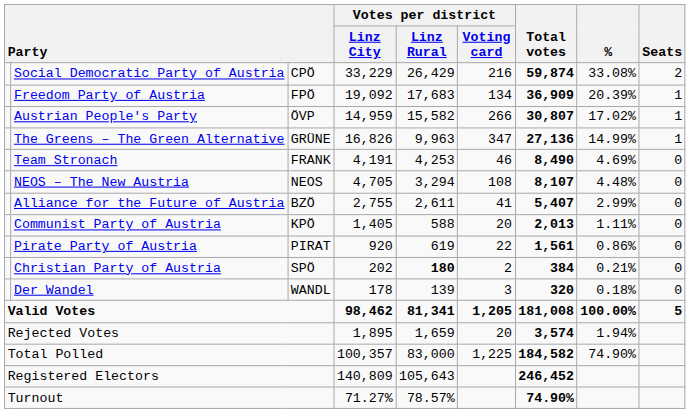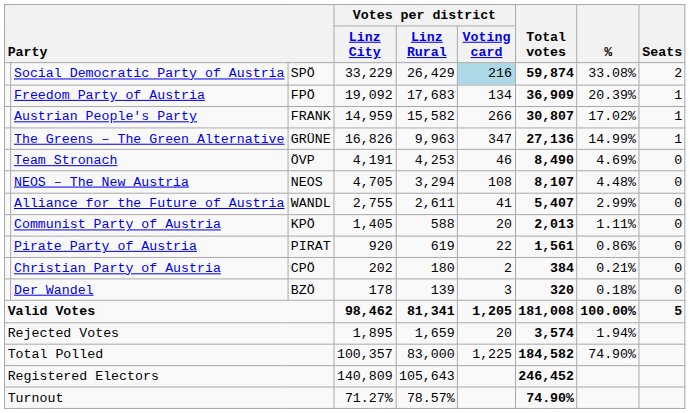Social Democratic Party of Austria | column 3: CPÖ -> SPÖ
Social Democratic Party of Austria | Votes per district / Voting card: no background -> lightblue background
Austrian People's Party | column 3: ÖVP -> FRANK
Team Stronach | column 3: FRANK -> ÖVP
Alliance for the Future of Austria | column 3: BZÖ -> WANDL
Christian Party of Austria | column 3: SPÖ -> CPÖ
Christian Party of Austria | Votes per district / Linz Rural: bold -> normal
Der Wandel | column 3: WANDL -> BZÖ
